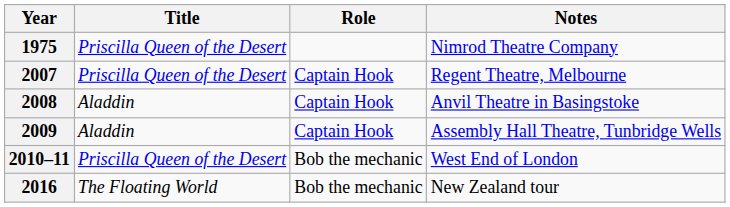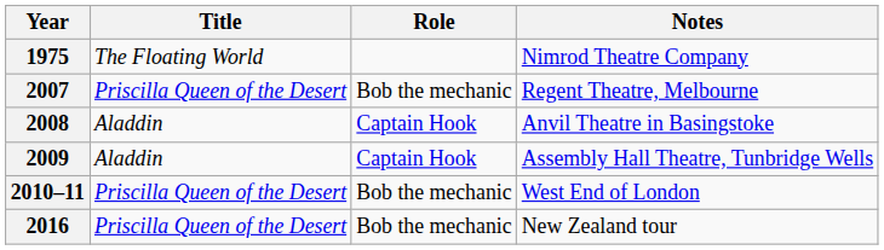1975 | Title: Priscilla Queen of the Desert -> The Floating World
2007 | Role: Captain Hook -> Bob the mechanic
2016 | Title: The Floating World -> Priscilla Queen of the Desert
